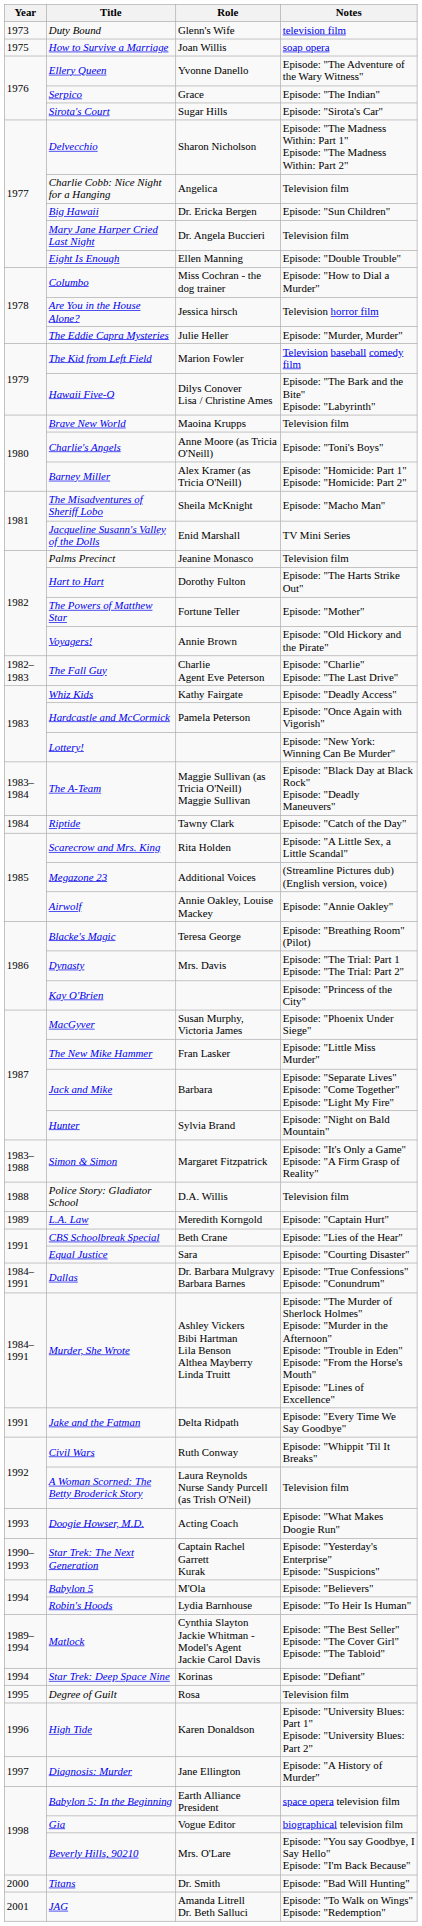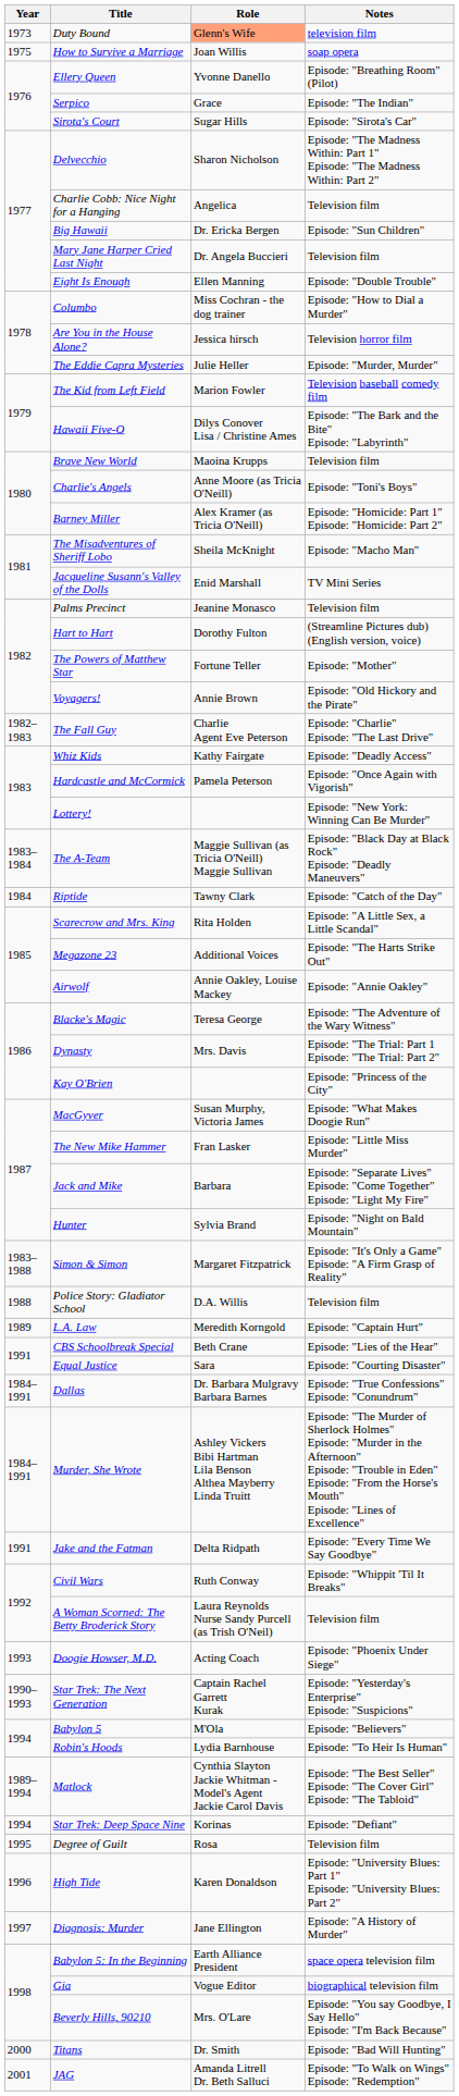Duty Bound | Role: no background -> lightsalmon background
Ellery Queen | Notes: Episode: "The Adventure of the Wary Witness" -> Episode: "Breathing Room" (Pilot)
Hart to Hart | Notes: Episode: "The Harts Strike Out" -> (Streamline Pictures dub) (English version, voice)
Megazone 23 | Notes: (Streamline Pictures dub) (English version, voice) -> Episode: "The Harts Strike Out"
Blacke's Magic | Notes: Episode: "Breathing Room" (Pilot) -> Episode: "The Adventure of the Wary Witness"
MacGyver | Notes: Episode: "Phoenix Under Siege" -> Episode: "What Makes Doogie Run"
Doogie Howser, M.D. | Notes: Episode: "What Makes Doogie Run" -> Episode: "Phoenix Under Siege"
